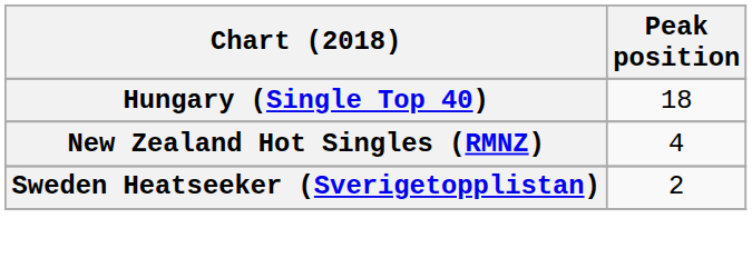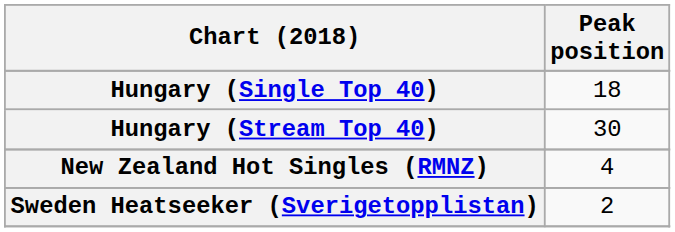+ row: Hungary (Stream Top 40) | 30
